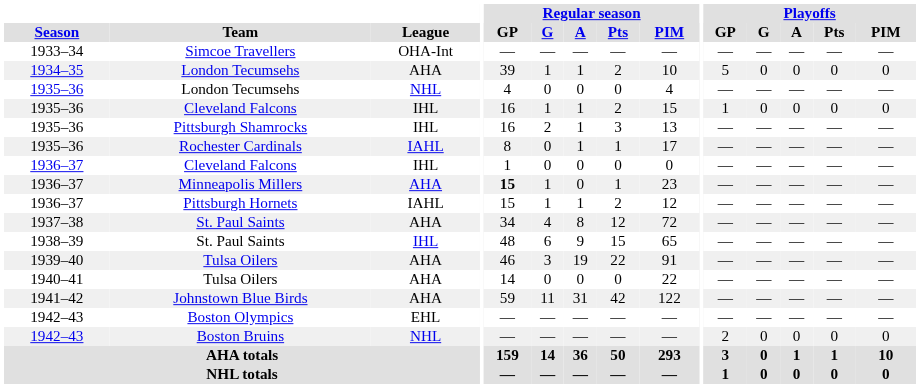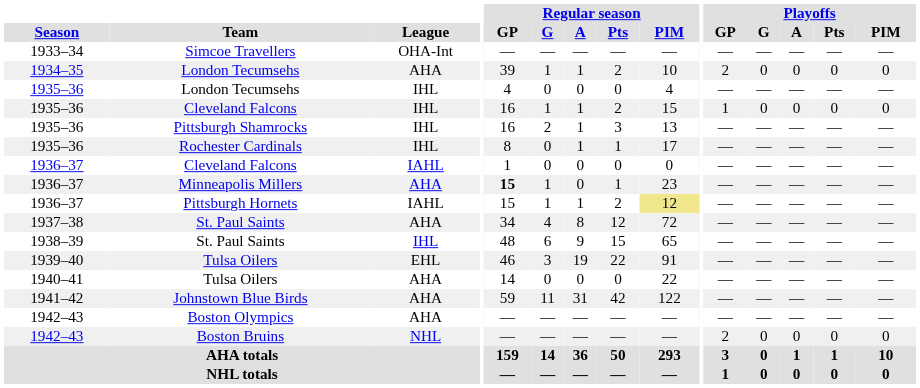1934–35 / London Tecumsehs | Playoffs / GP: 5 -> 2
1935–36 / London Tecumsehs | League: NHL -> IHL
Rochester Cardinals | League: IAHL -> IHL
1936–37 / Cleveland Falcons | League: IHL -> IAHL
Pittsburgh Hornets | Regular season / PIM: no background -> khaki background
1939–40 / Tulsa Oilers | League: AHA -> EHL
Boston Olympics | League: EHL -> AHA
